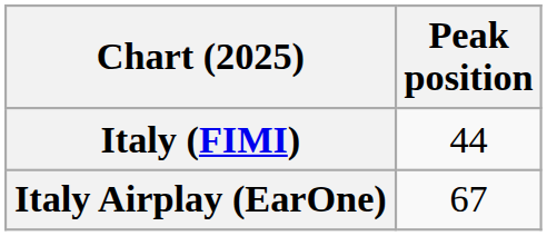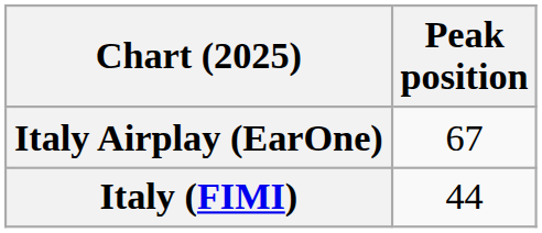rows swapped: Italy (FIMI) <-> Italy Airplay (EarOne)
